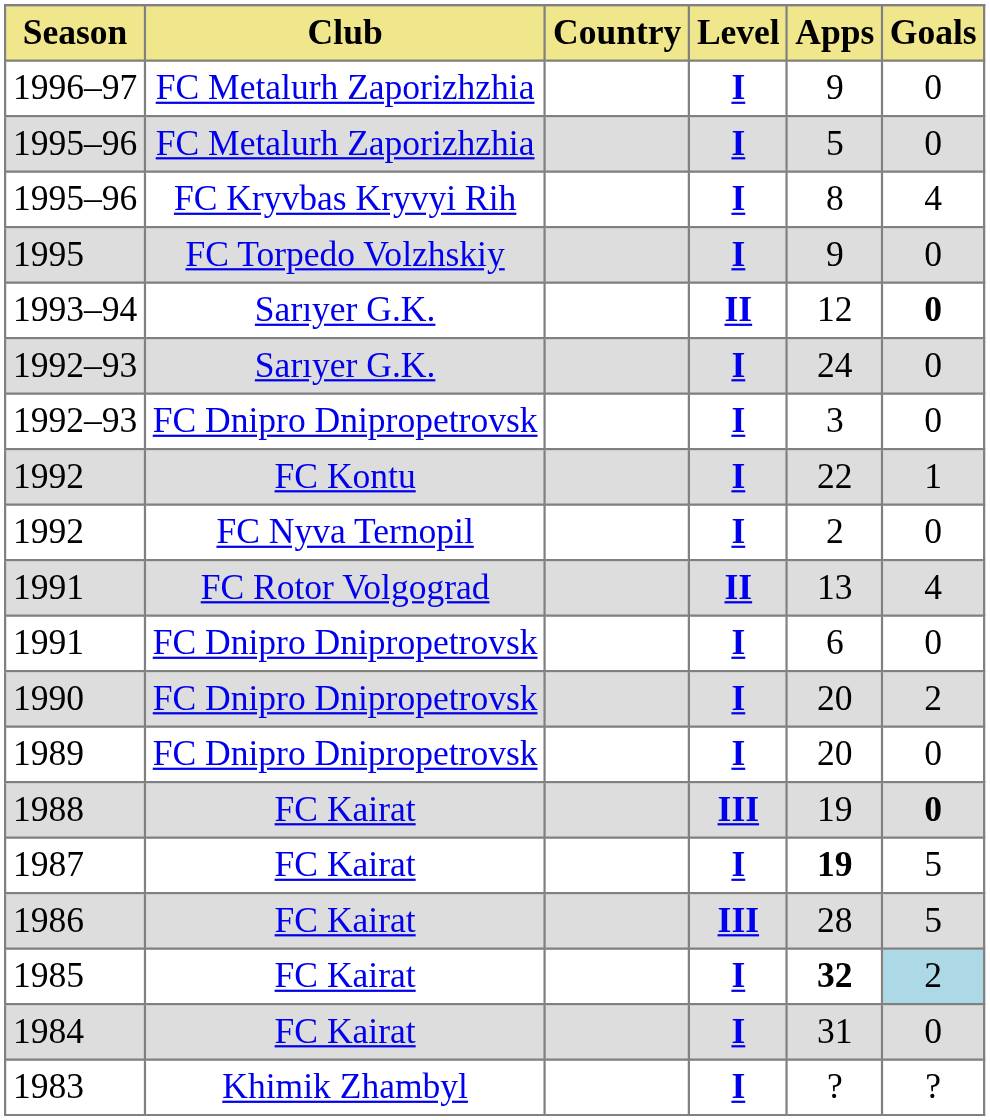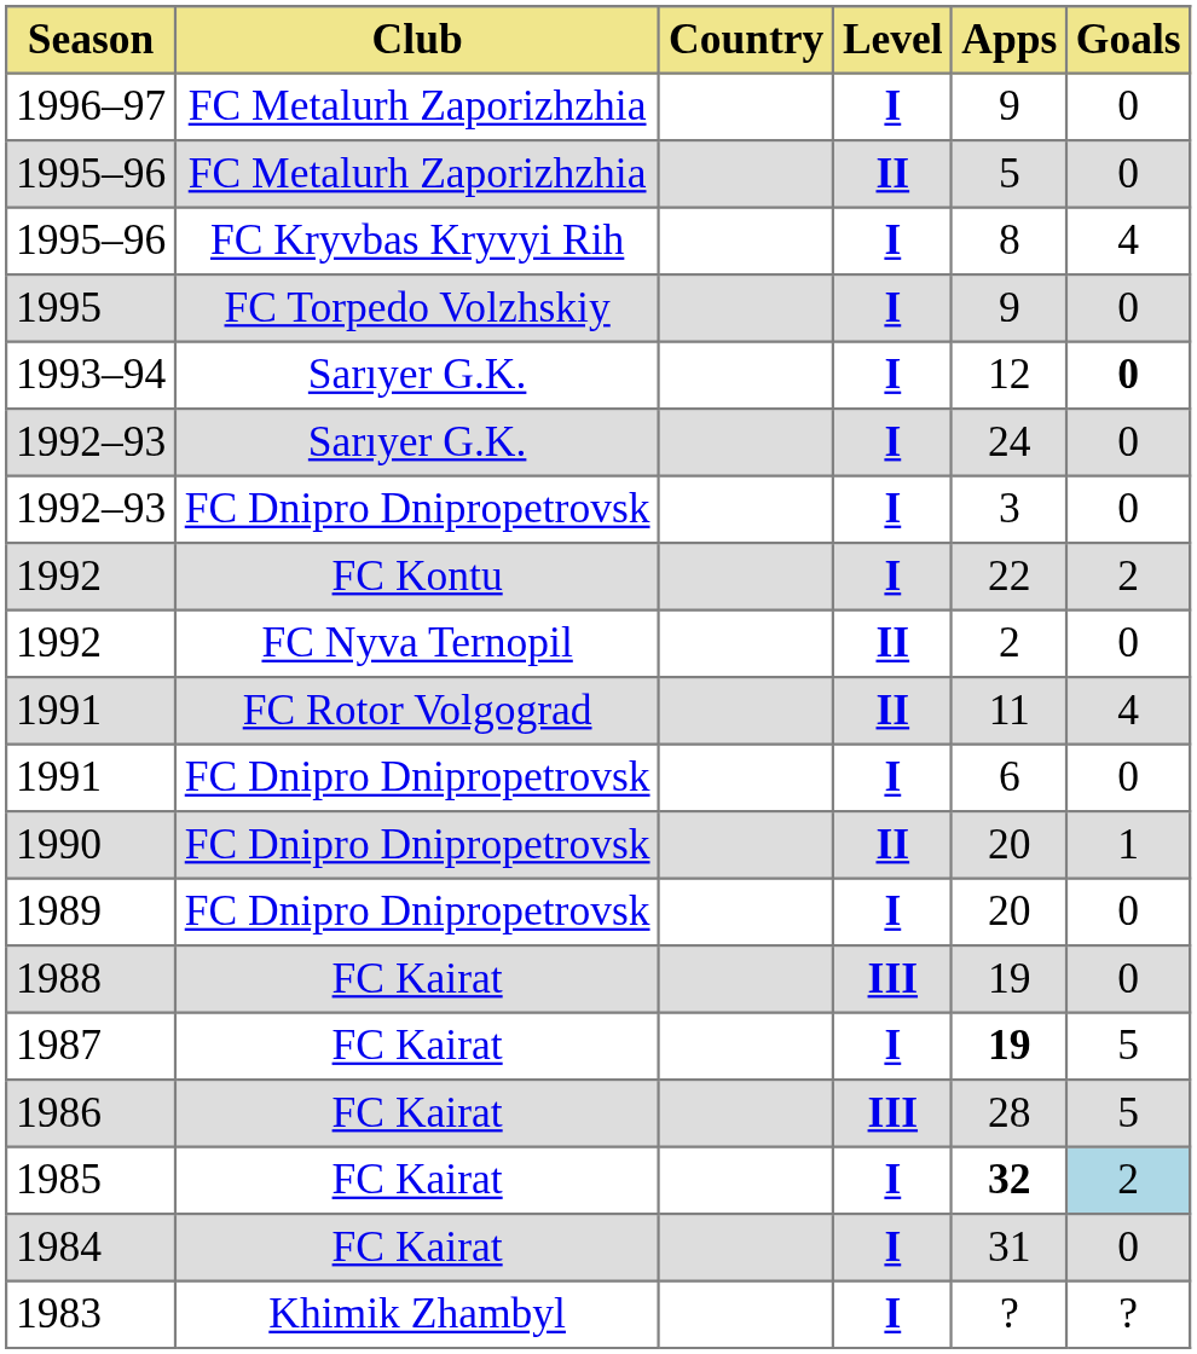1995–96 / FC Metalurh Zaporizhzhia | Level: I -> II
1993–94 | Level: II -> I
1992 / FC Kontu | Goals: 1 -> 2
1992 / FC Nyva Ternopil | Level: I -> II
1991 / FC Rotor Volgograd | Apps: 13 -> 11
1990 | Level: I -> II
1990 | Goals: 2 -> 1
1988 | Goals: bold -> normal
